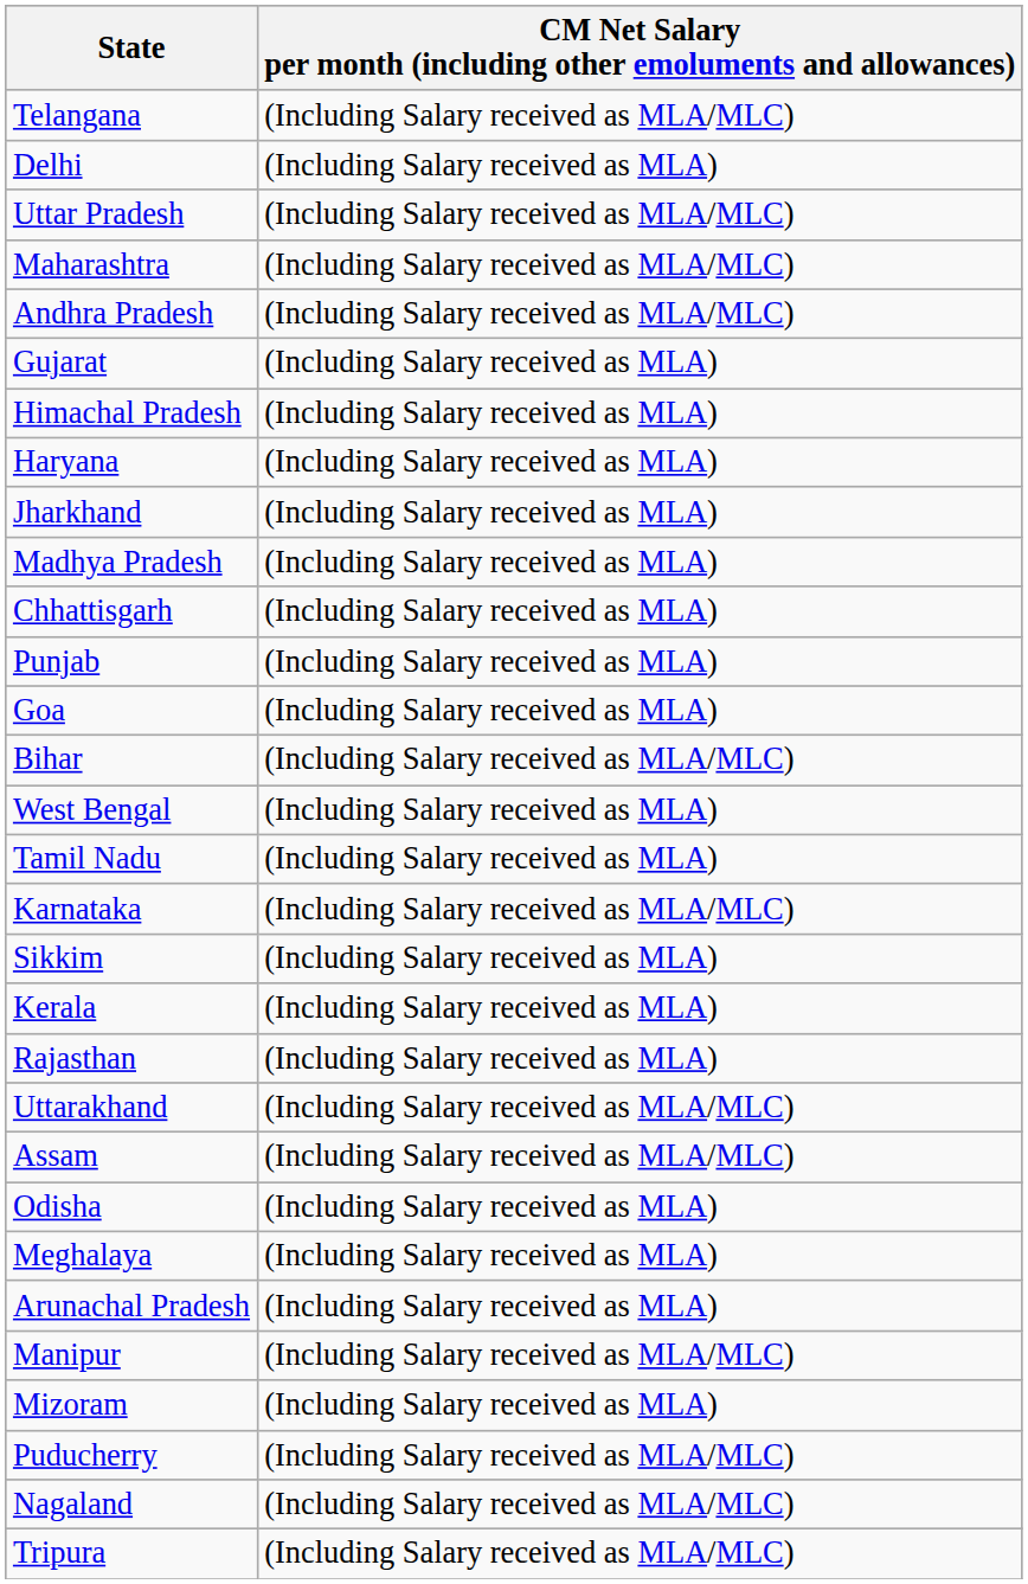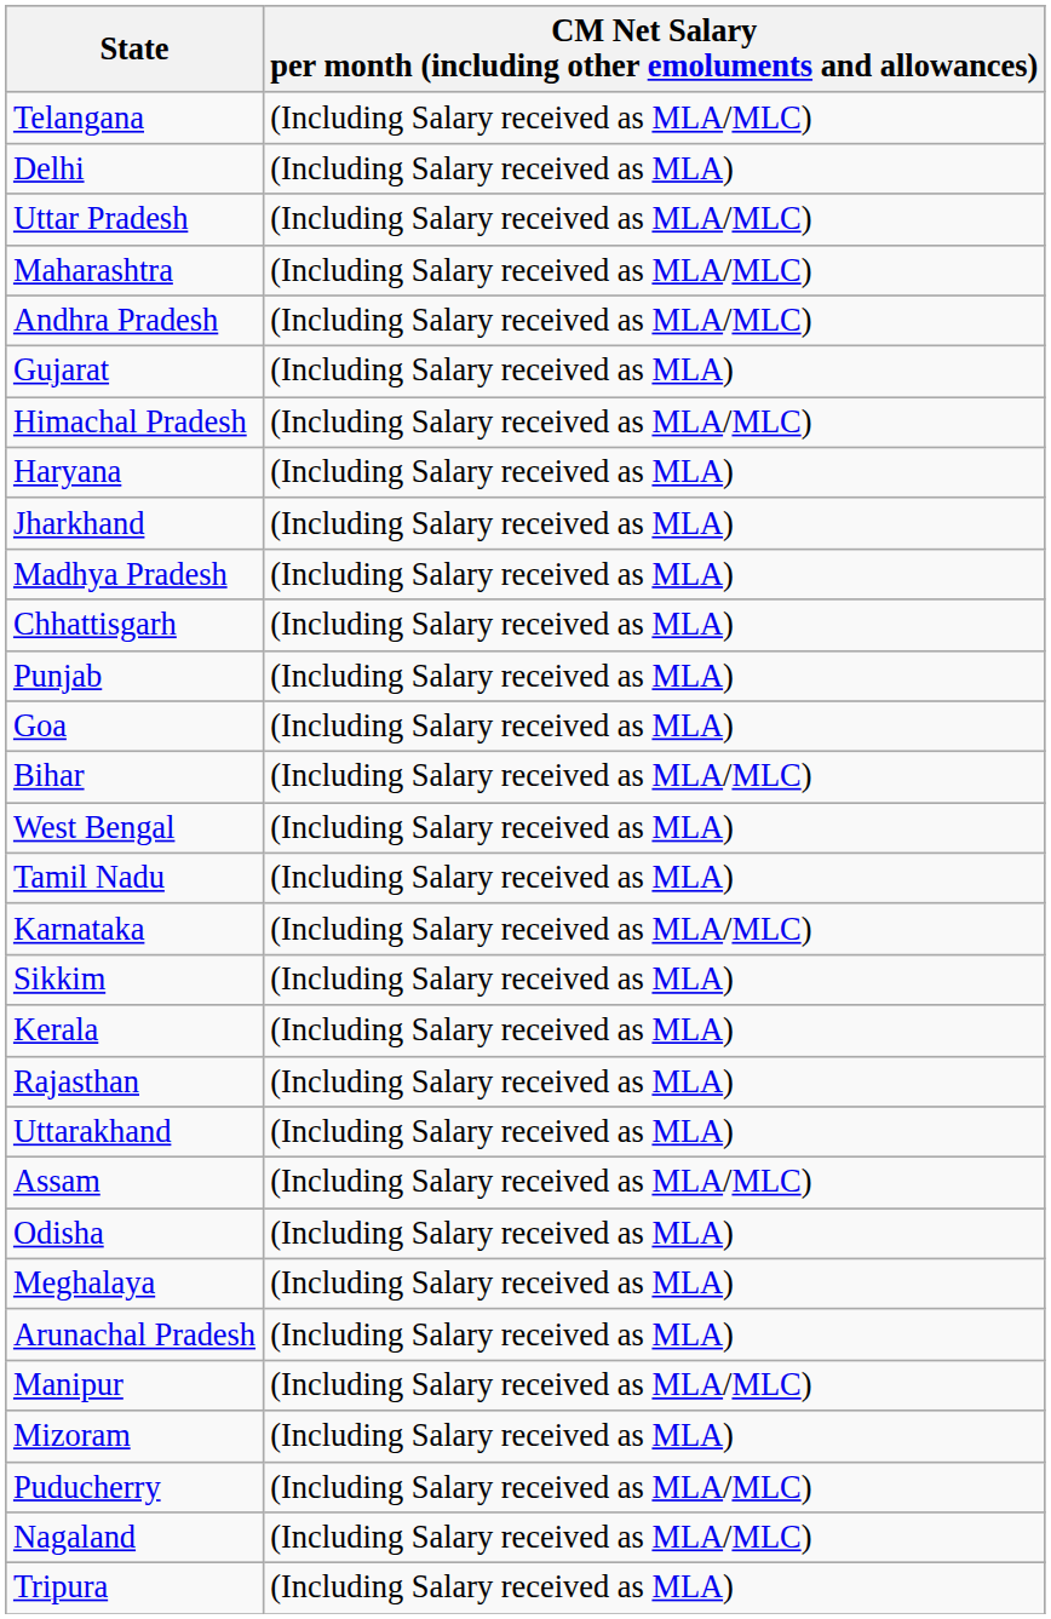Himachal Pradesh | column 2: (Including Salary received as MLA) -> (Including Salary received as MLA/MLC)
Uttarakhand | column 2: (Including Salary received as MLA/MLC) -> (Including Salary received as MLA)
Tripura | column 2: (Including Salary received as MLA/MLC) -> (Including Salary received as MLA)
